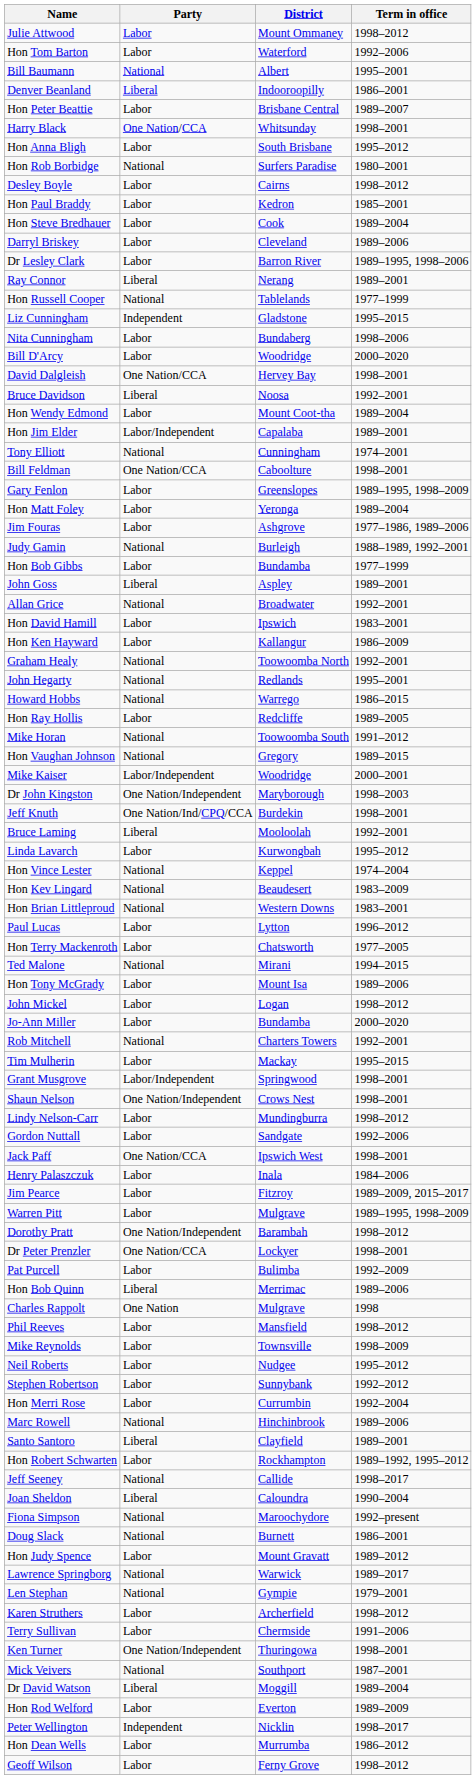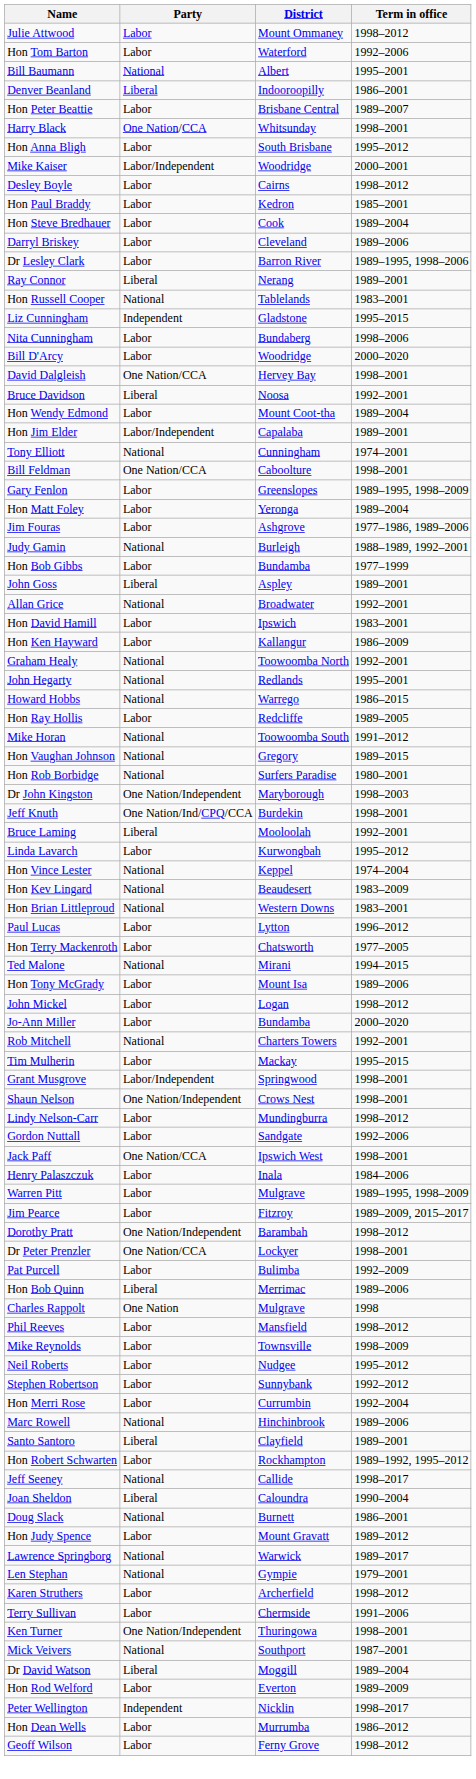rows swapped: Hon Rob Borbidge <-> Mike Kaiser
Hon Russell Cooper | Term in office: 1977–1999 -> 1983–2001
rows swapped: Jim Pearce <-> Warren Pitt
- row: Fiona Simpson | National | Maroochydore | 1992–present
